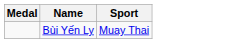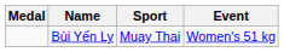+ column: Event | Women's 51 kg
